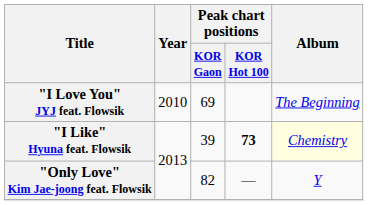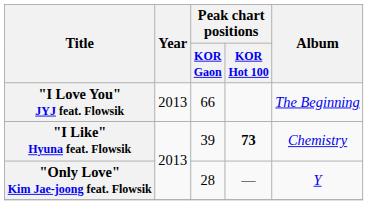"I Love You" JYJ feat. Flowsik | Year: 2010 -> 2013
"I Love You" JYJ feat. Flowsik | Peak chart positions / KOR Gaon: 69 -> 66
"I Like" Hyuna feat. Flowsik | Album: lightyellow background -> no background
"Only Love" Kim Jae-joong feat. Flowsik | Peak chart positions / KOR Gaon: 82 -> 28
